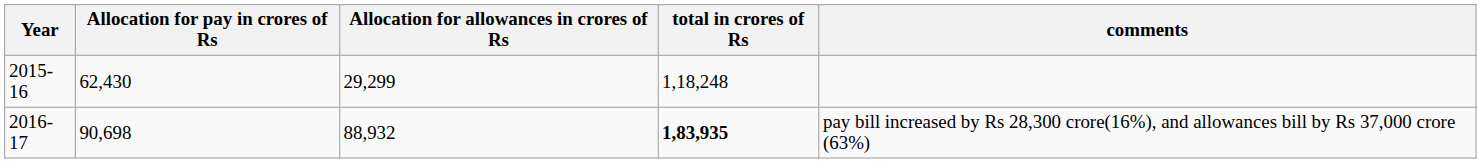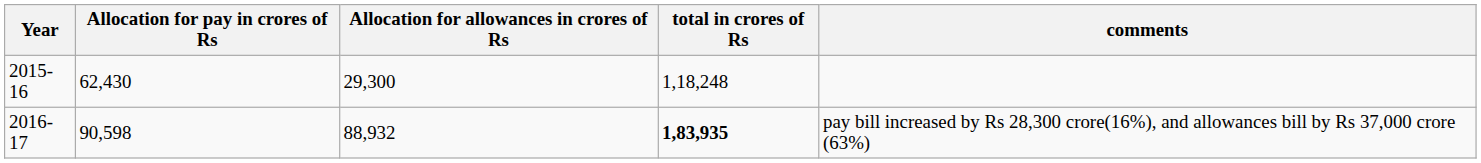2015-16 | Allocation for allowances in crores of Rs: 29,299 -> 29,300
2016-17 | Allocation for pay in crores of Rs: 90,698 -> 90,598
